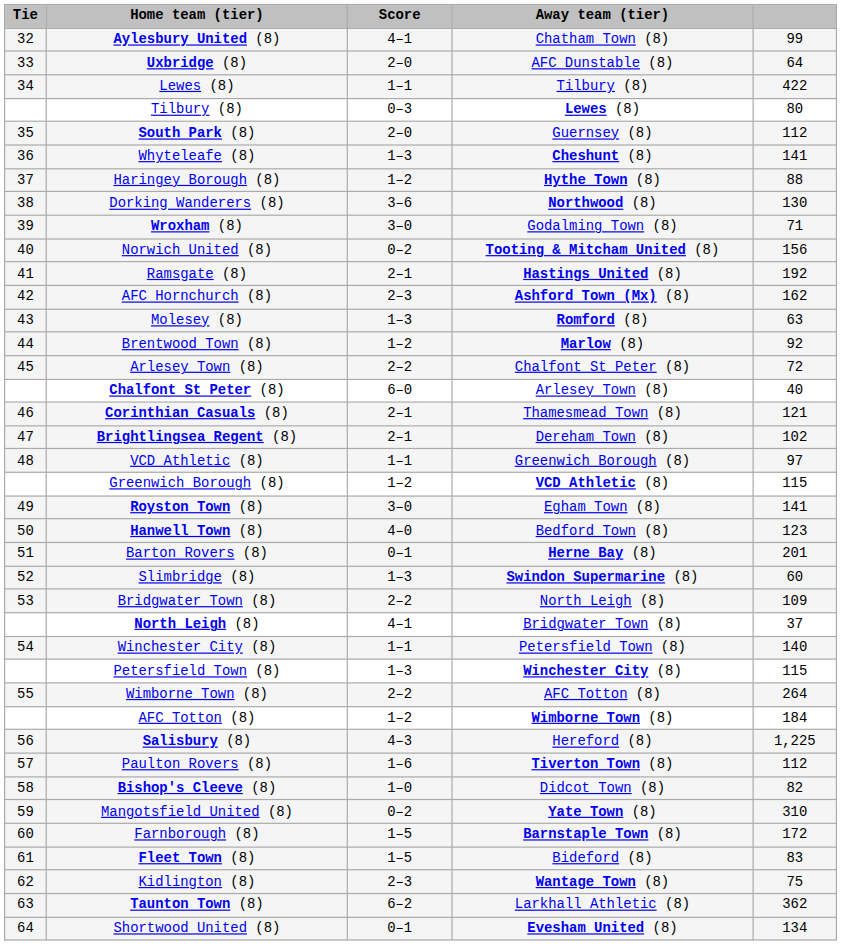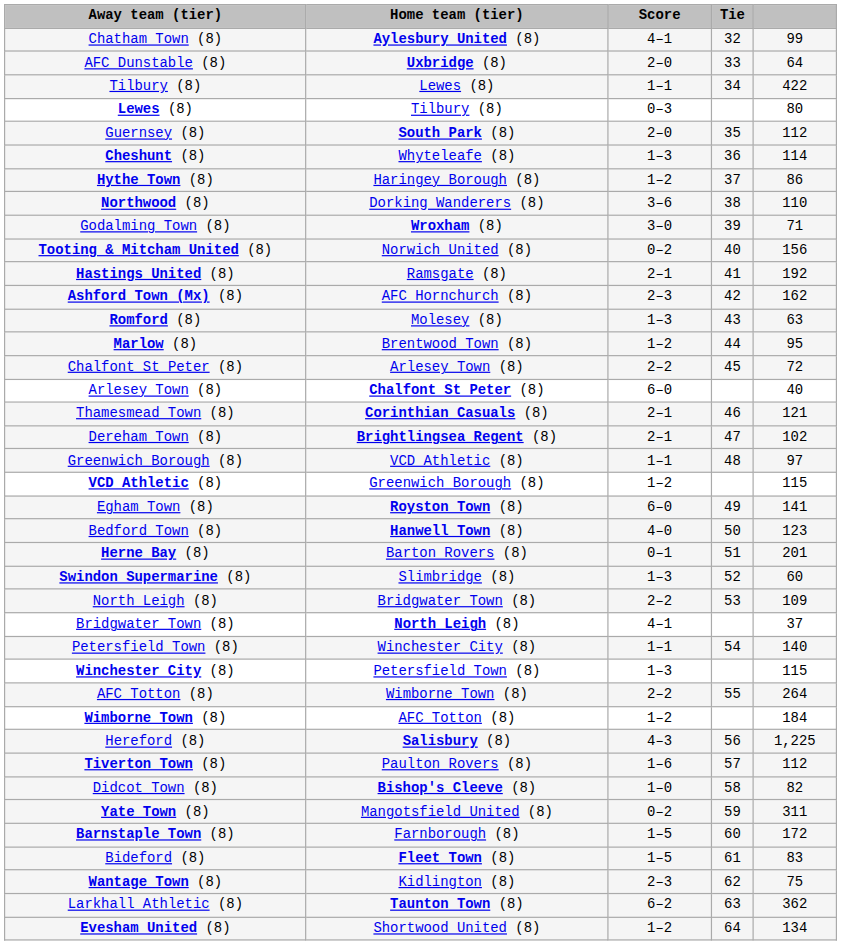columns swapped: Tie <-> Away team (tier)
Whyteleafe (8) | column 5: 141 -> 114
Haringey Borough (8) | column 5: 88 -> 86
Dorking Wanderers (8) | column 5: 130 -> 110
Brentwood Town (8) | column 5: 92 -> 95
Royston Town (8) | Score: 3–0 -> 6–0
Mangotsfield United (8) | column 5: 310 -> 311
Shortwood United (8) | Score: 0–1 -> 1–2
